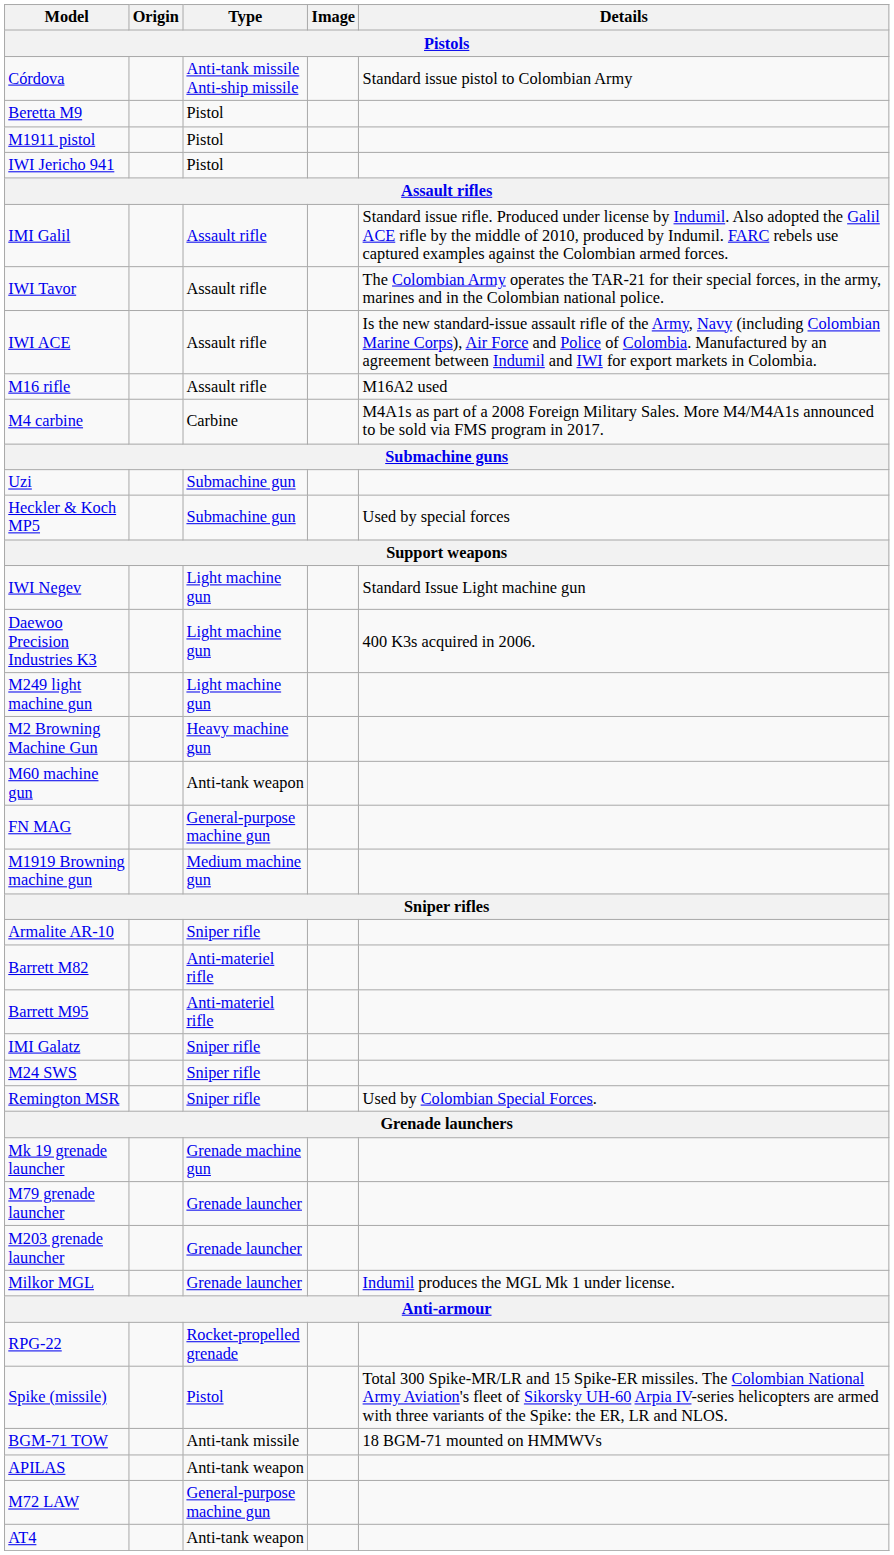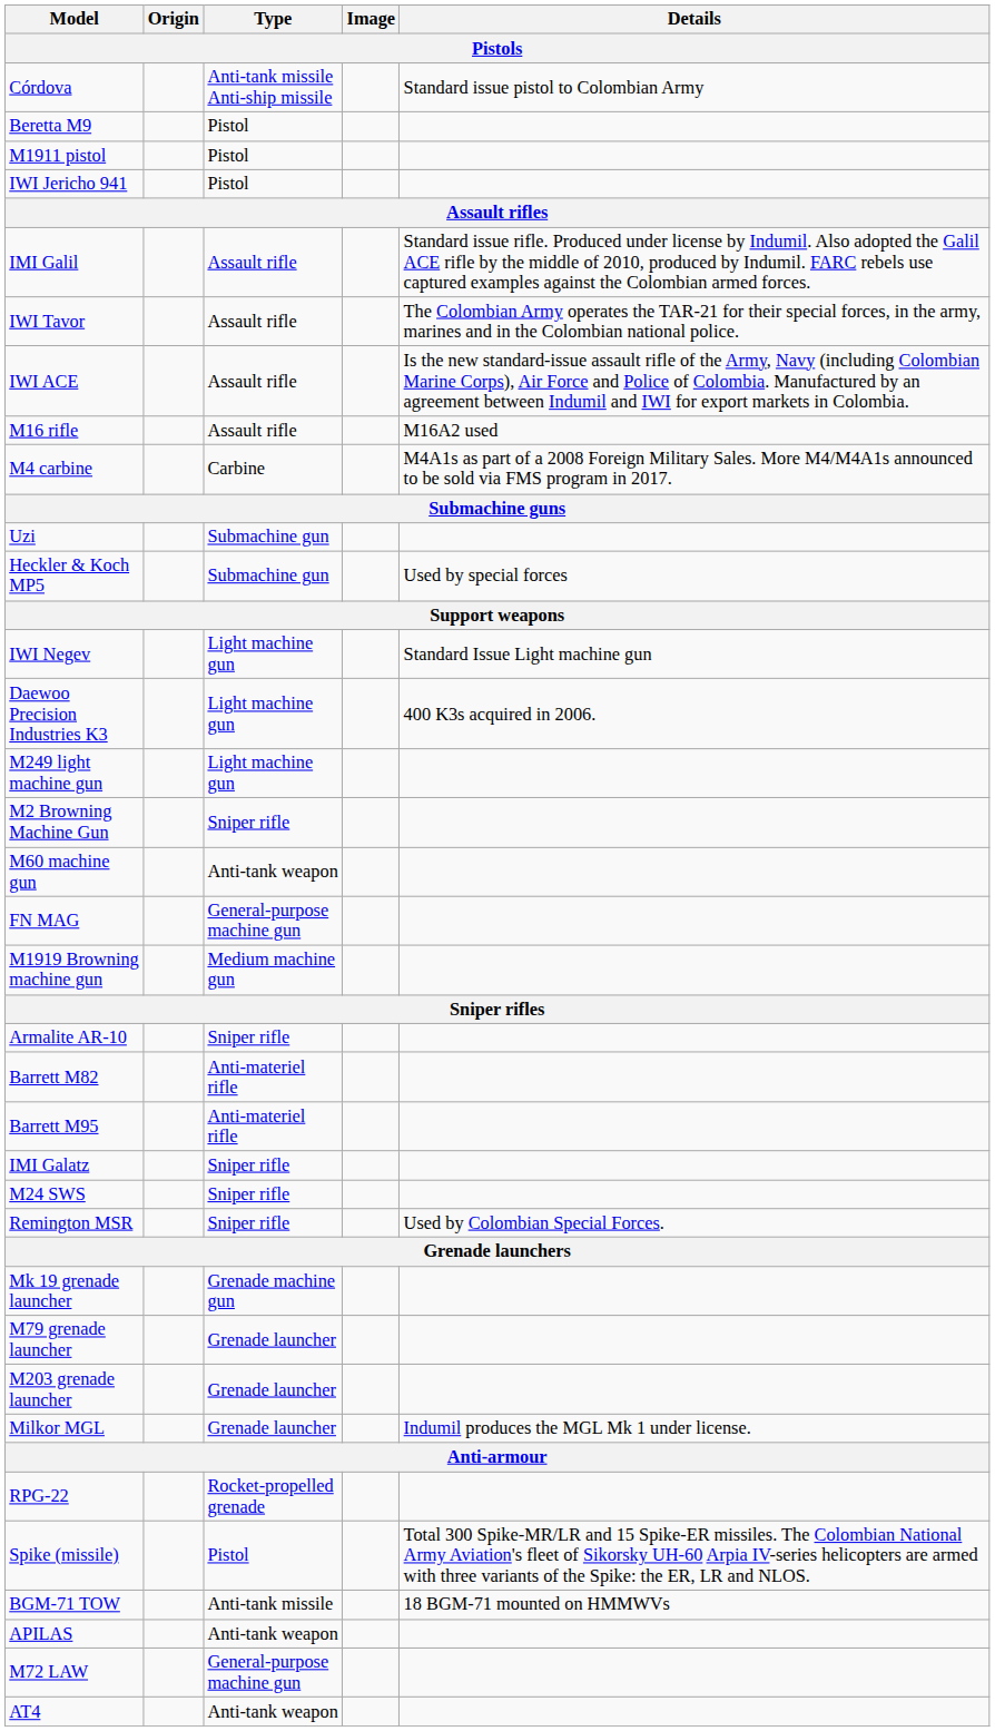M2 Browning Machine Gun | Type: Heavy machine gun -> Sniper rifle
